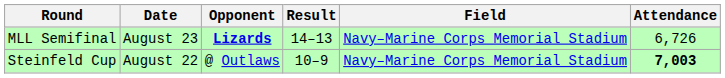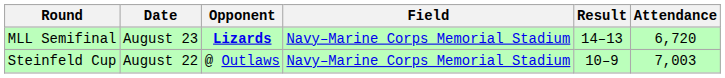columns swapped: Field <-> Result
MLL Semifinal | Attendance: 6,726 -> 6,720
Steinfeld Cup | Attendance: bold -> normal
